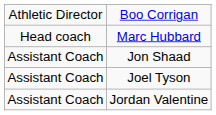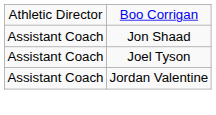- row: Head coach | Marc Hubbard
